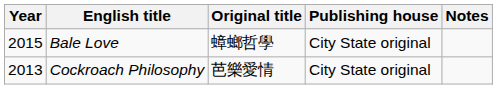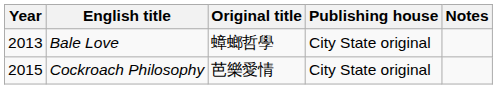Bale Love | Year: 2015 -> 2013
Cockroach Philosophy | Year: 2013 -> 2015
